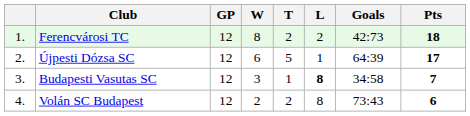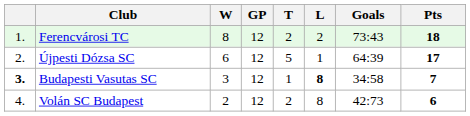columns swapped: GP <-> W
Ferencvárosi TC | Goals: 42:73 -> 73:43
Budapesti Vasutas SC | column 1: normal -> bold
Volán SC Budapest | Goals: 73:43 -> 42:73
